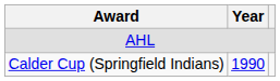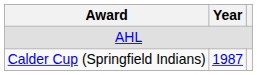Calder Cup (Springfield Indians) | Year: 1990 -> 1987
